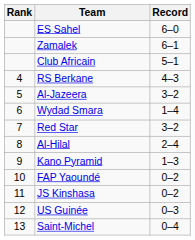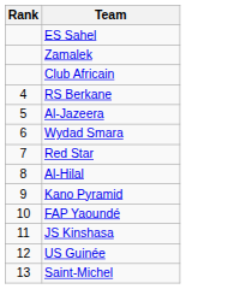- column: Record | 6–0 | 6–1 | 5–1 | 4–3 | 3–2 | 1–4 | 3–2 | 2–4 | 1–3 | 0–2 | 0–2 | 0–3 | 0–4
